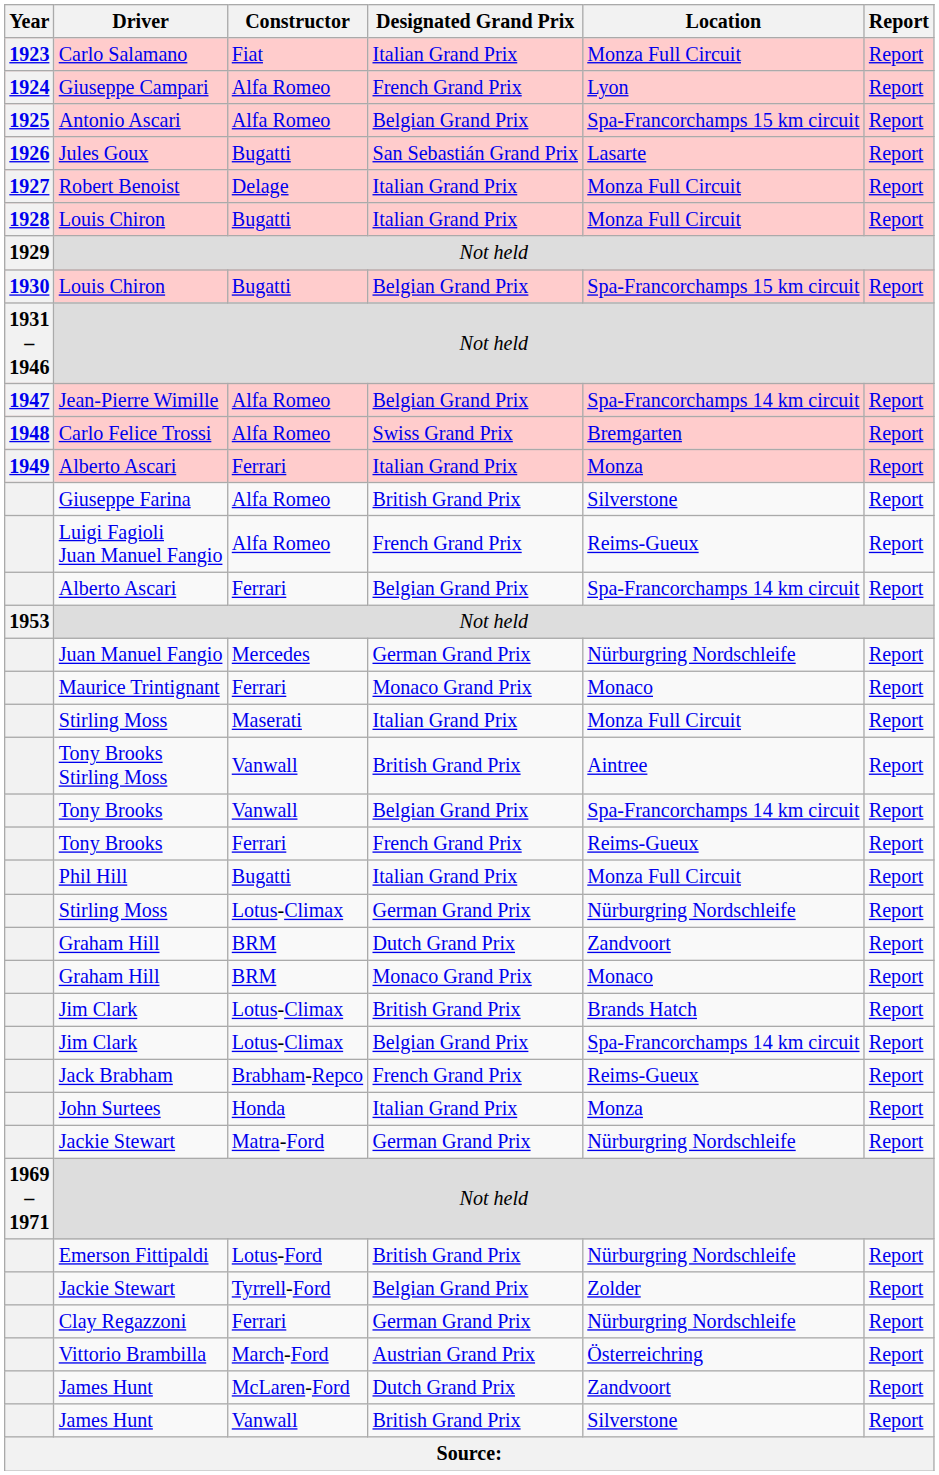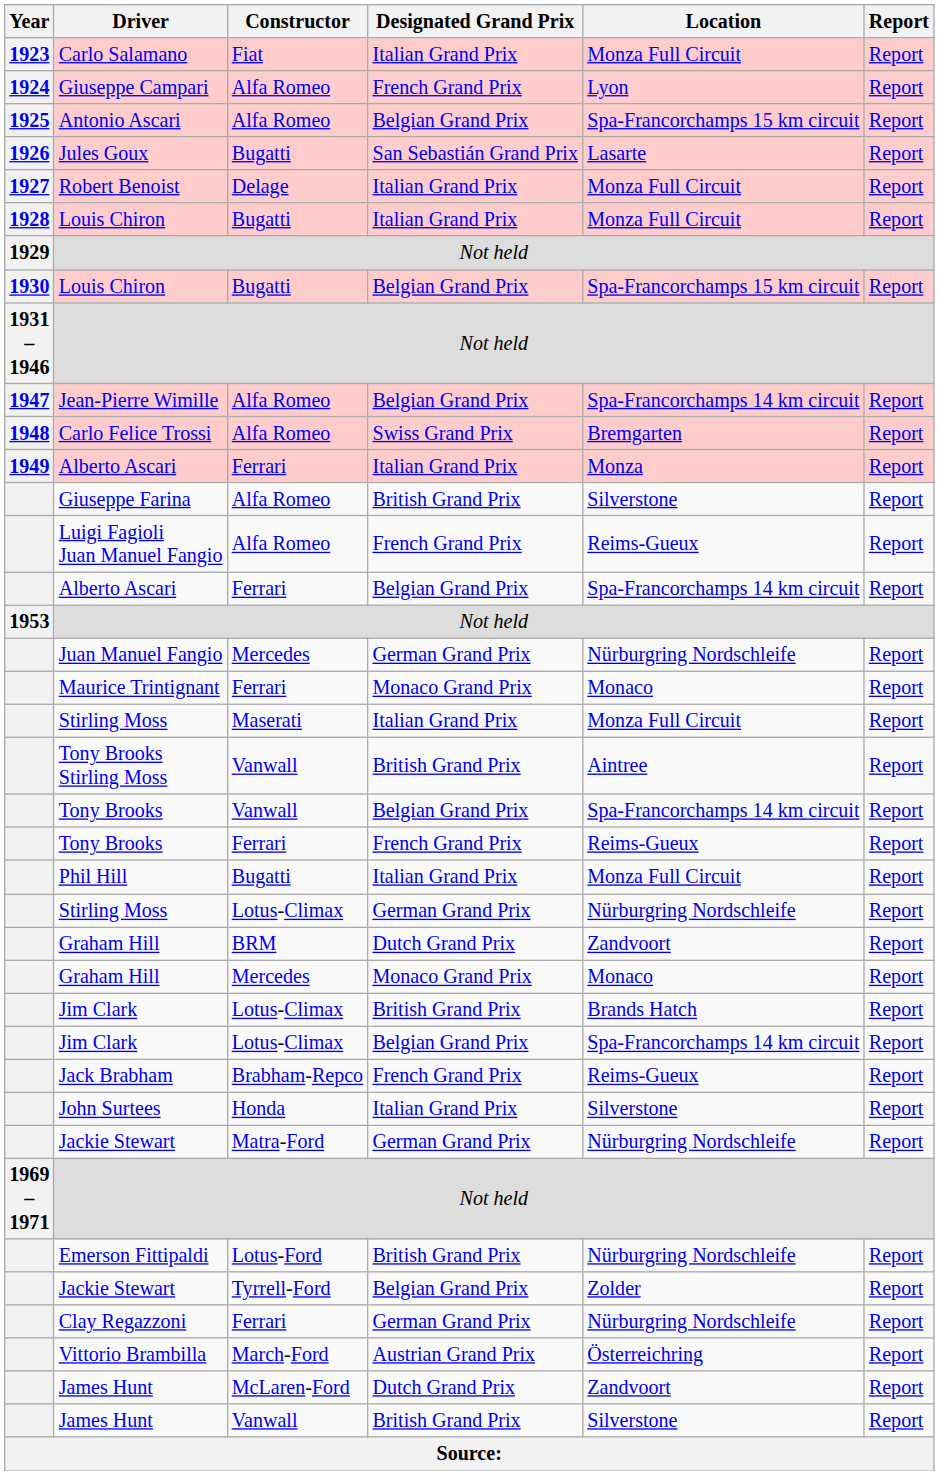Graham Hill / Monaco Grand Prix | Constructor: BRM -> Mercedes
John Surtees | Location: Monza -> Silverstone
